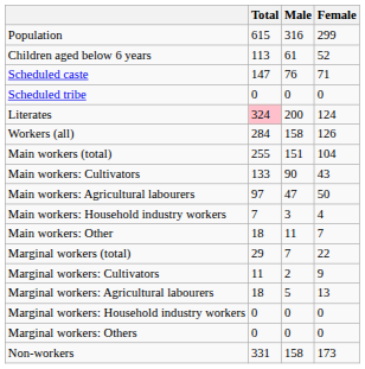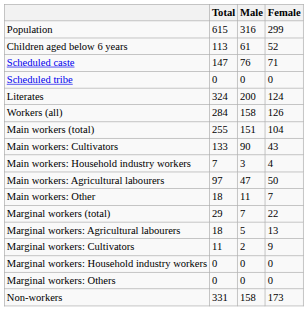Literates | Total: pink background -> no background
rows swapped: Main workers: Agricultural labourers <-> Main workers: Household industry workers
rows swapped: Marginal workers: Cultivators <-> Marginal workers: Agricultural labourers
